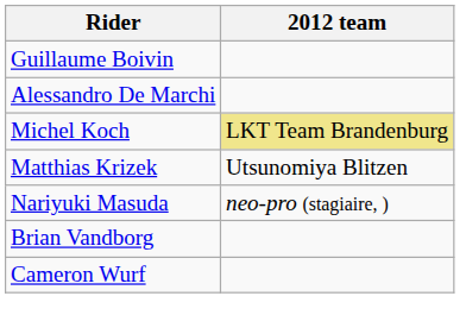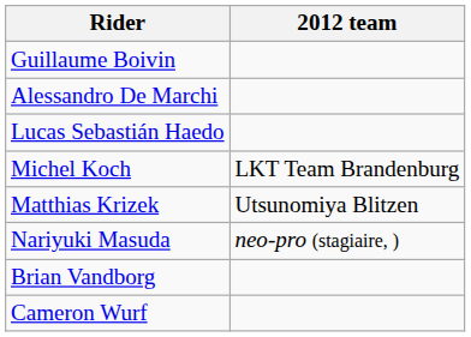+ row: Lucas Sebastián Haedo
Michel Koch | 2012 team: khaki background -> no background
